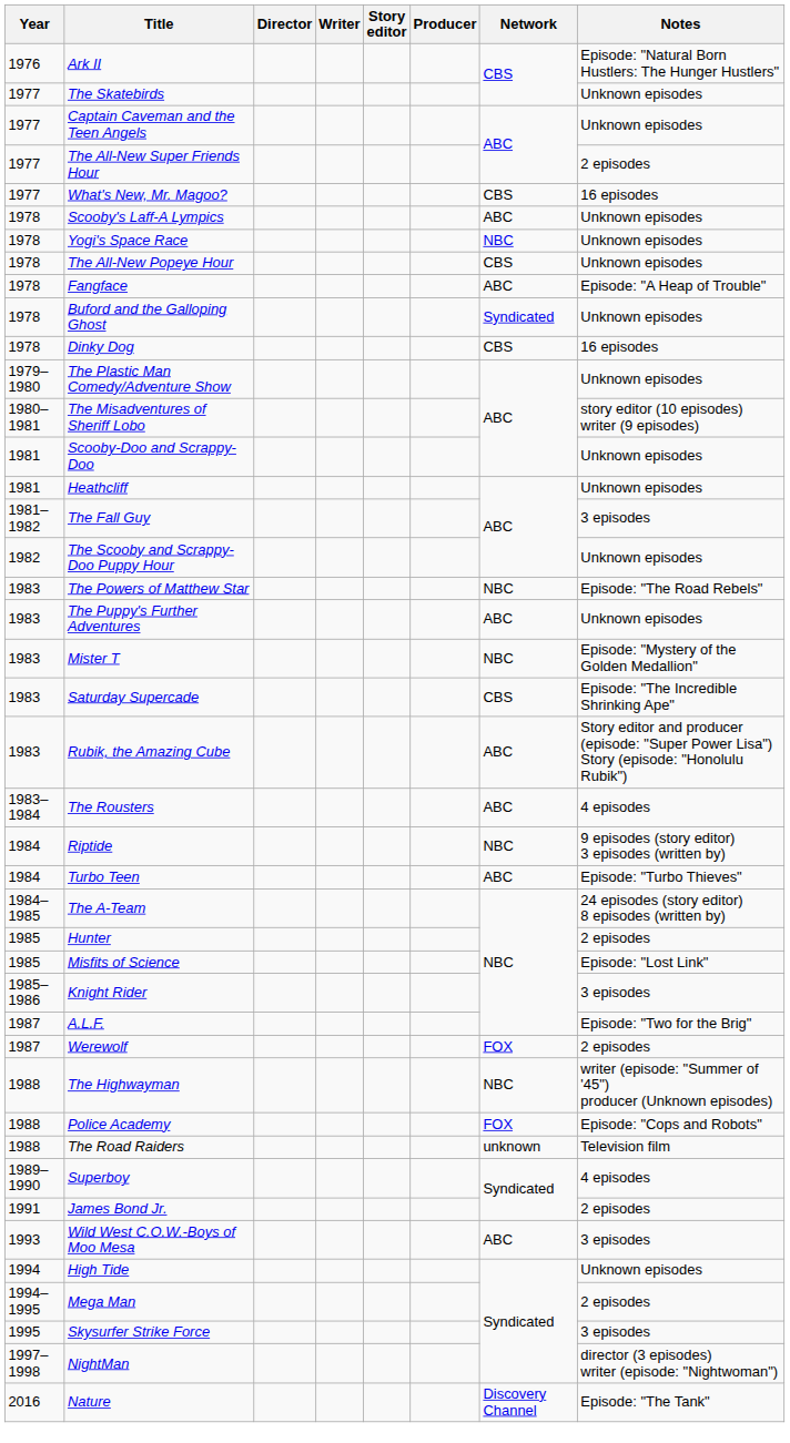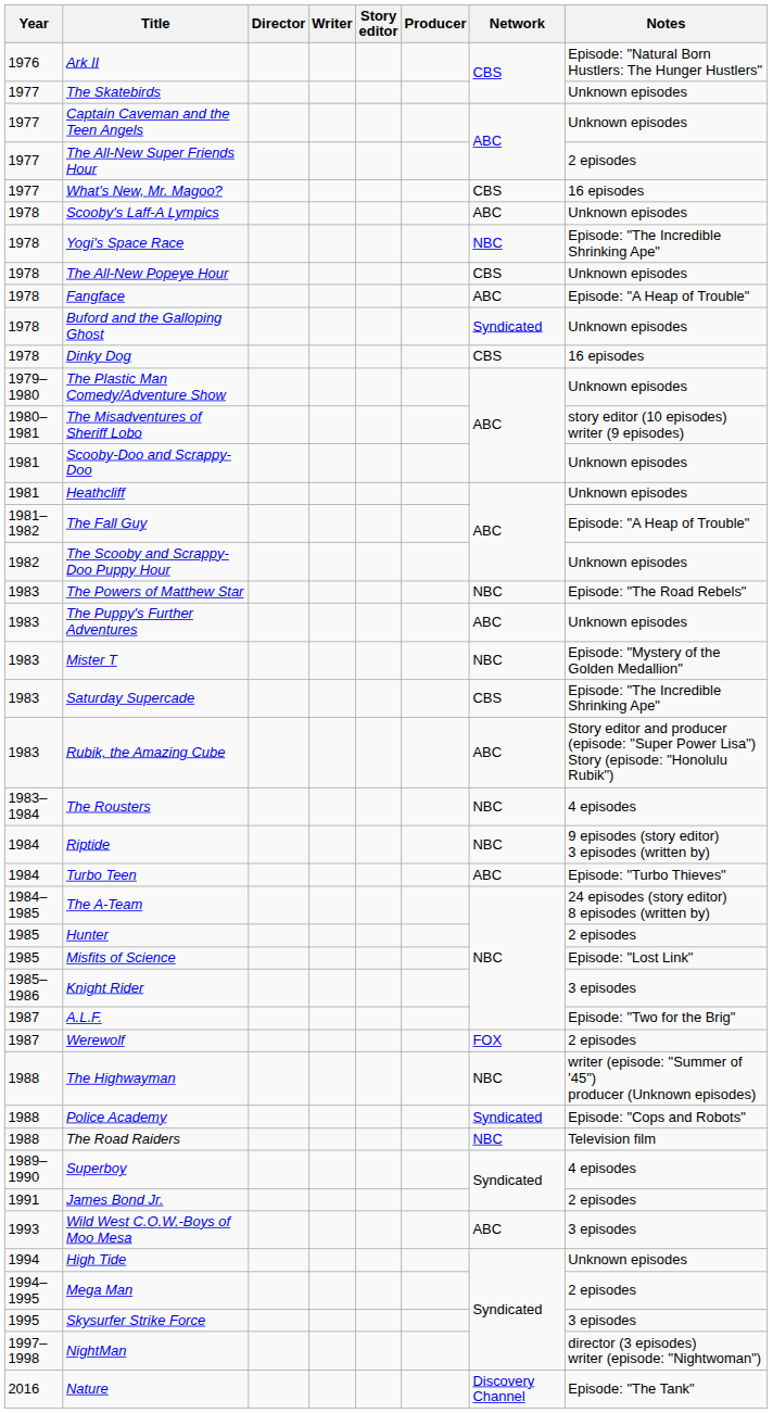Yogi's Space Race | Notes: Unknown episodes -> Episode: "The Incredible Shrinking Ape"
The Fall Guy | Notes: 3 episodes -> Episode: "A Heap of Trouble"
The Rousters | Network: ABC -> NBC
Police Academy | Network: FOX -> Syndicated
The Road Raiders | Network: unknown -> NBC
